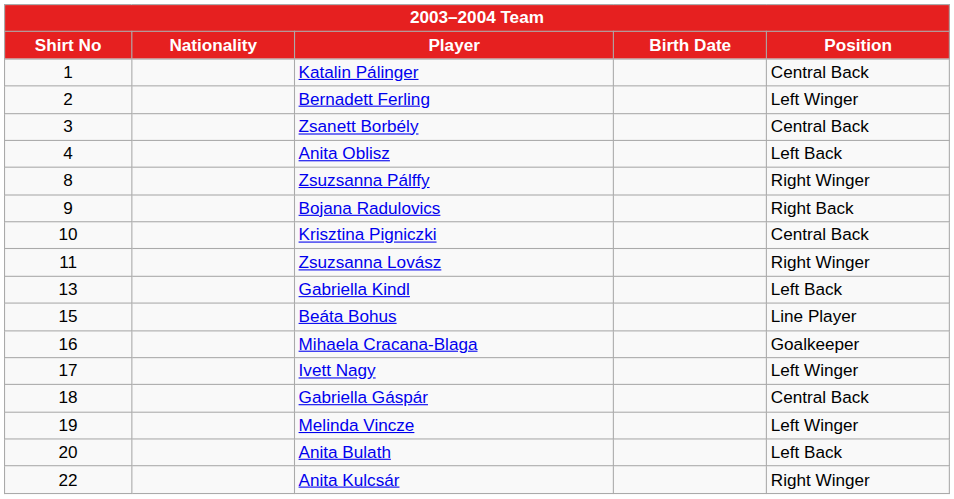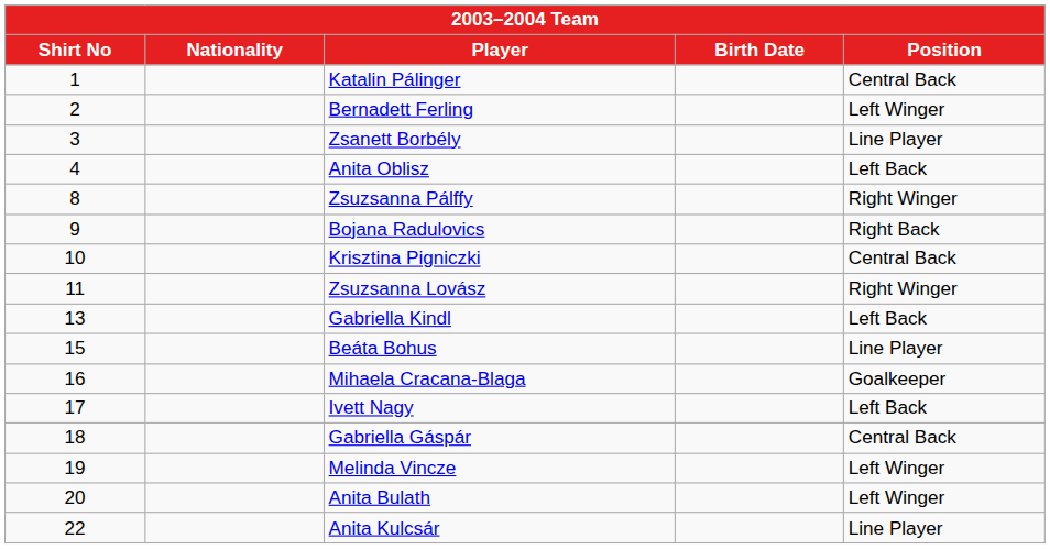Zsanett Borbély | Position: Central Back -> Line Player
Ivett Nagy | Position: Left Winger -> Left Back
Anita Bulath | Position: Left Back -> Left Winger
Anita Kulcsár | Position: Right Winger -> Line Player
